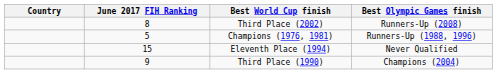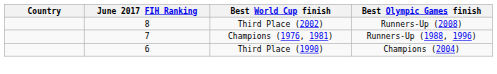Champions (1976, 1981) | June 2017 FIH Ranking: 5 -> 7
- row: 15 | Eleventh Place (1994) | Never Qualified
Third Place (1990) | June 2017 FIH Ranking: 9 -> 6
